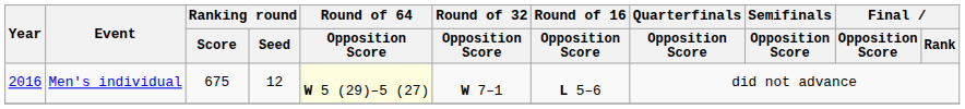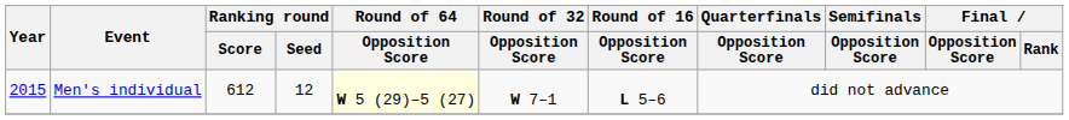Men's individual | Year: 2016 -> 2015
Men's individual | Ranking round / Score: 675 -> 612
